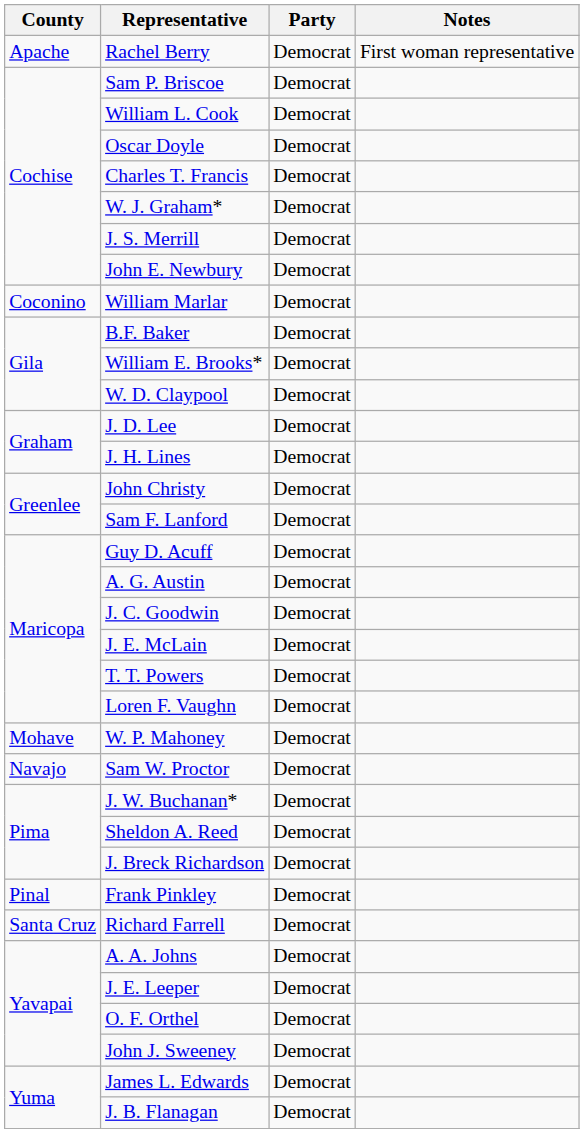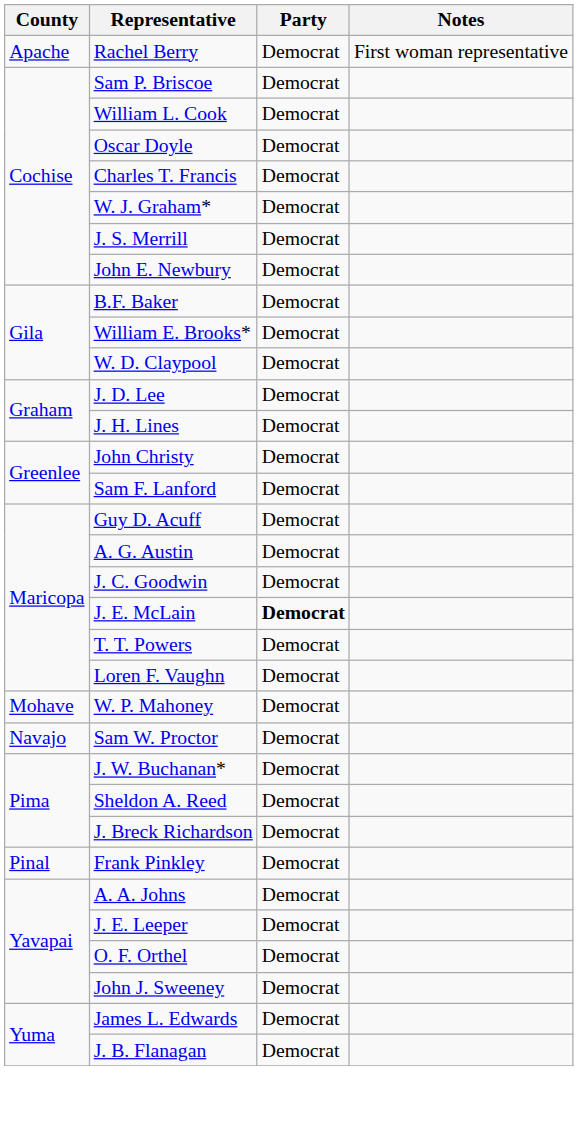- row: Coconino | William Marlar | Democrat
J. E. McLain | Party: normal -> bold
- row: Santa Cruz | Richard Farrell | Democrat
